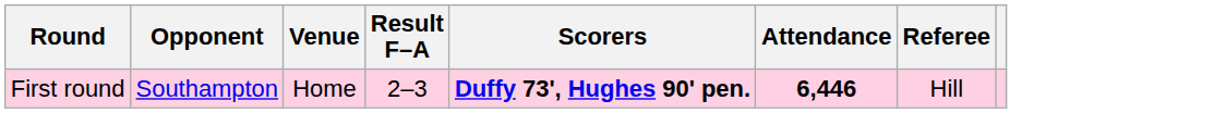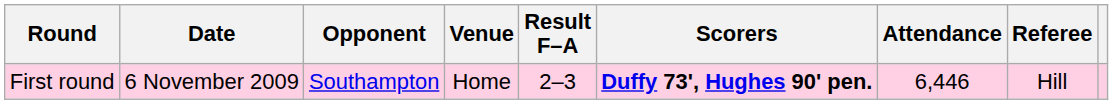+ column: Date | 6 November 2009
First round | Attendance: bold -> normal
